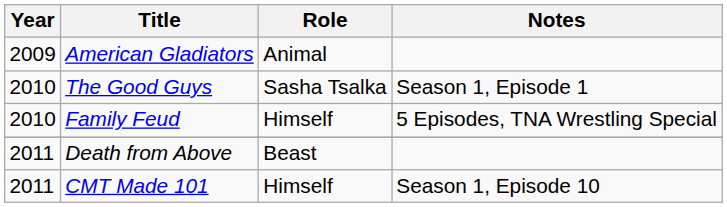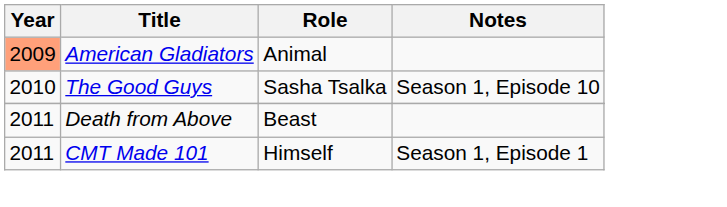American Gladiators | Year: no background -> lightsalmon background
The Good Guys | Notes: Season 1, Episode 1 -> Season 1, Episode 10
- row: 2010 | Family Feud | Himself | 5 Episodes, TNA Wrestling Special
CMT Made 101 | Notes: Season 1, Episode 10 -> Season 1, Episode 1
